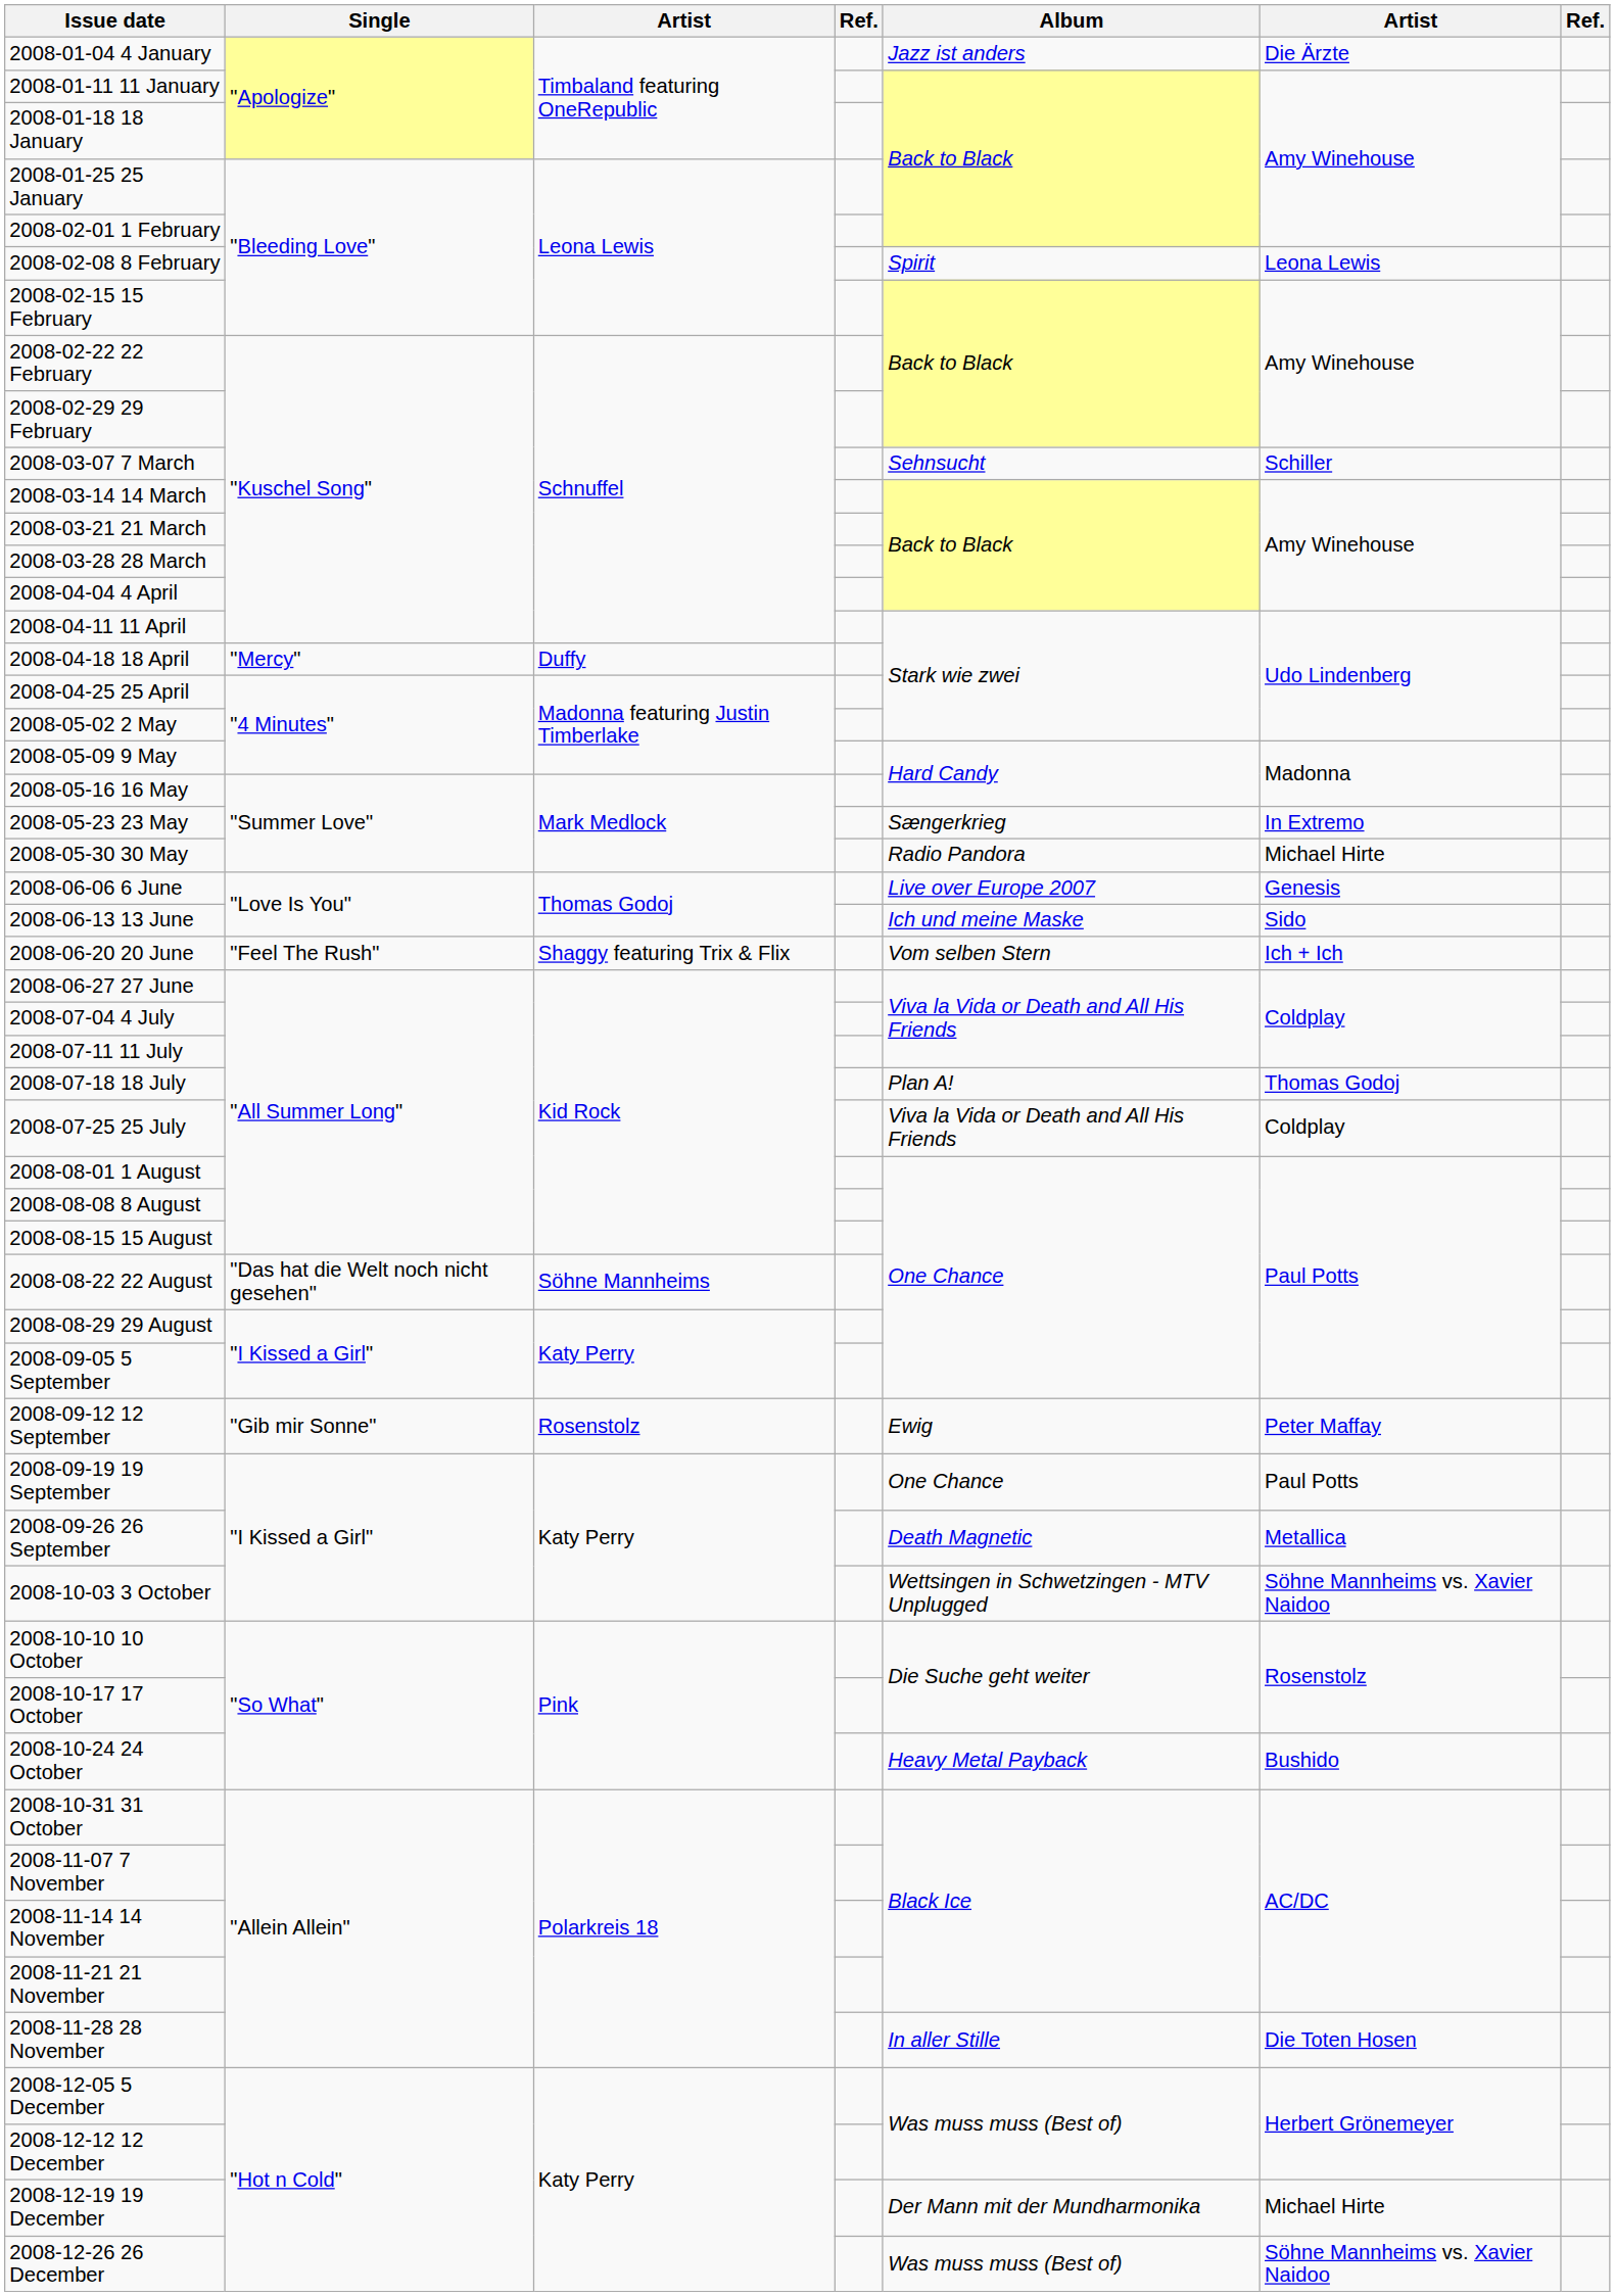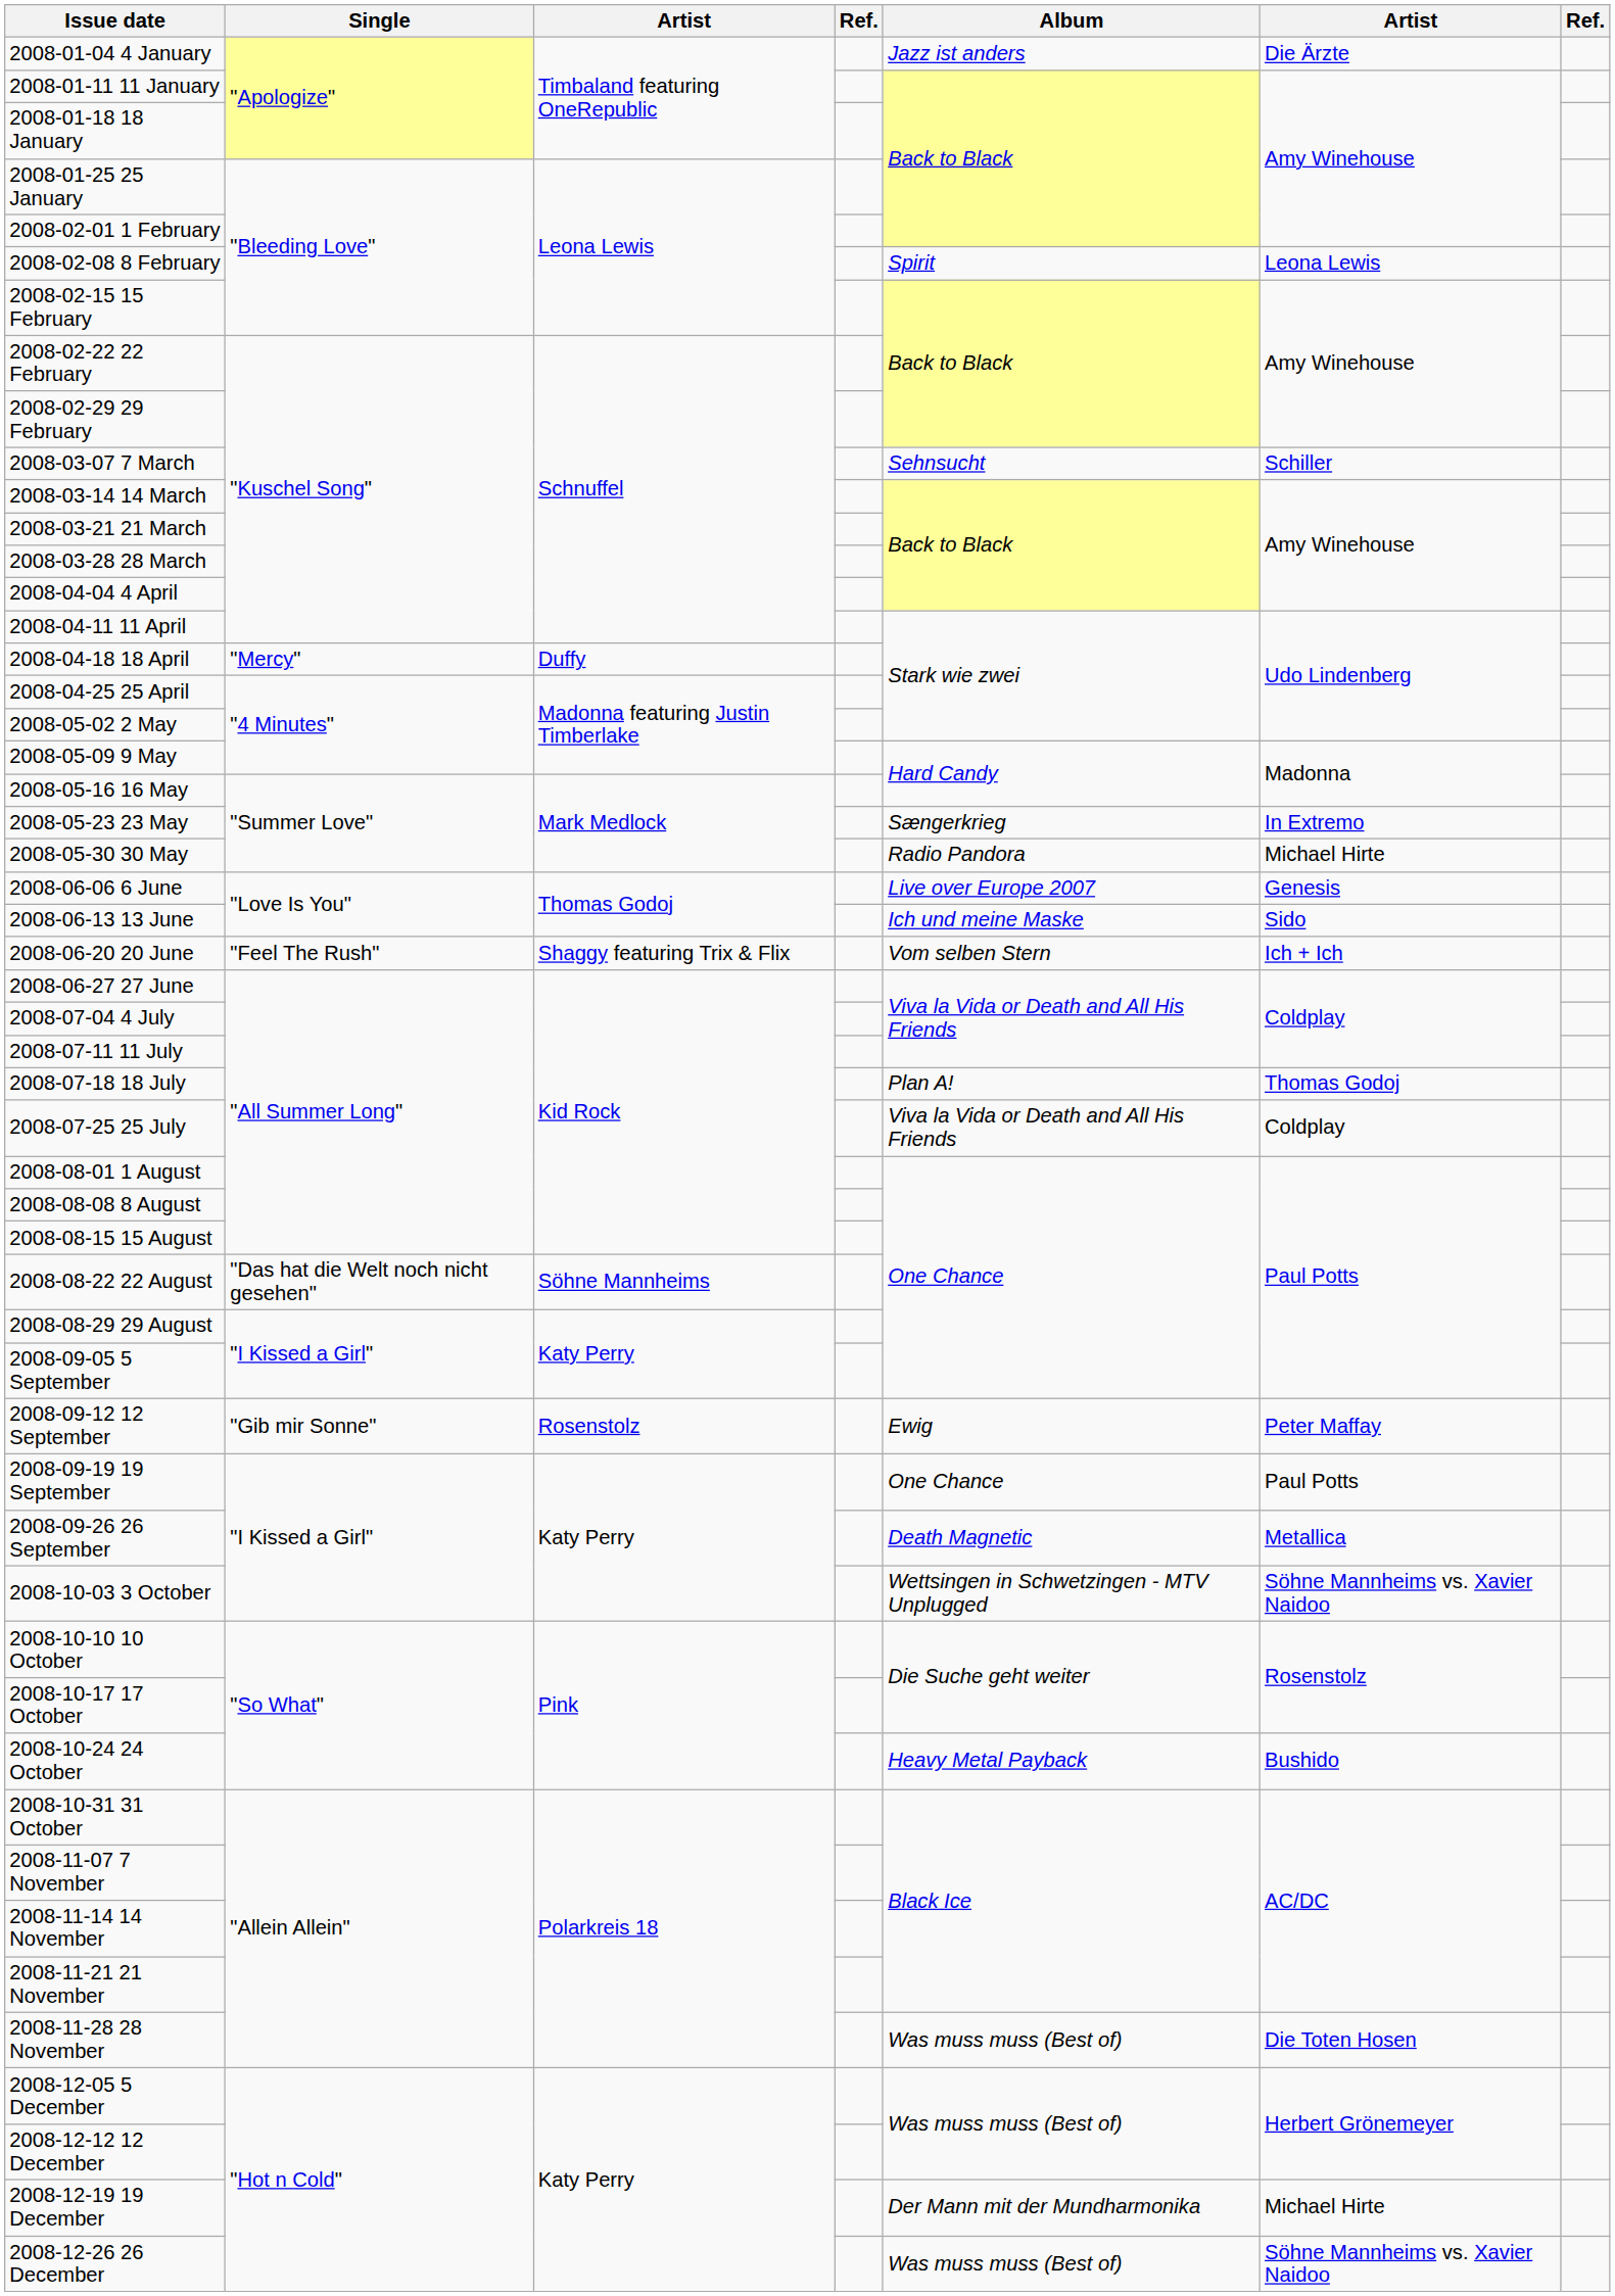2008-11-28 28 November | Album: In aller Stille -> Was muss muss (Best of)
